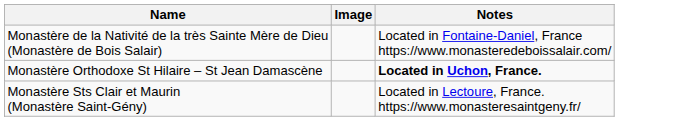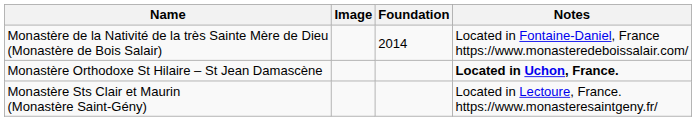+ column: Foundation | 2014
